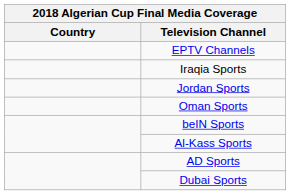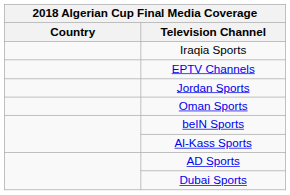rows swapped: EPTV Channels <-> Iraqia Sports
